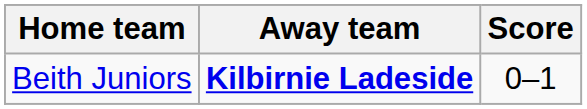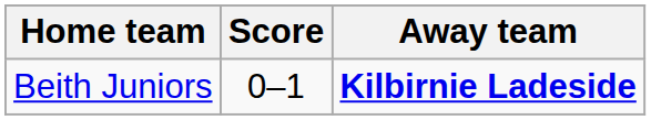columns swapped: Score <-> Away team
